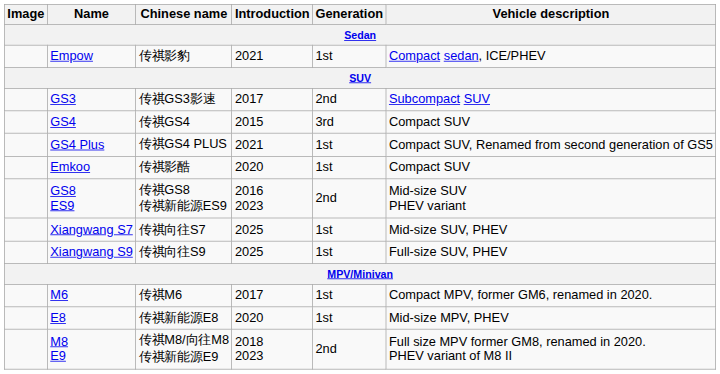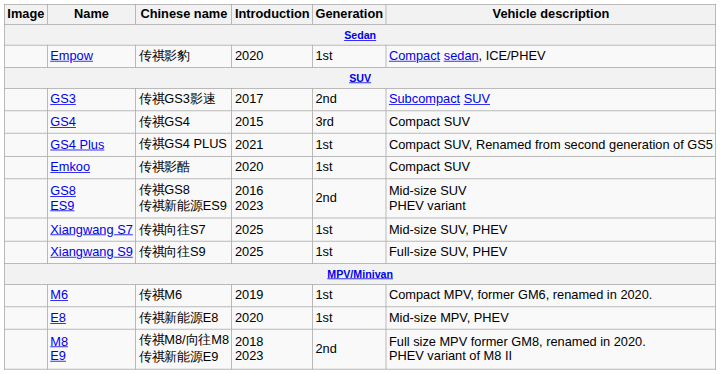Empow | Introduction: 2021 -> 2020
M6 | Introduction: 2017 -> 2019
